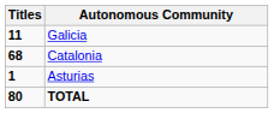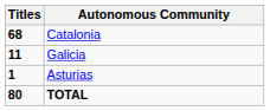rows swapped: Catalonia <-> Galicia
